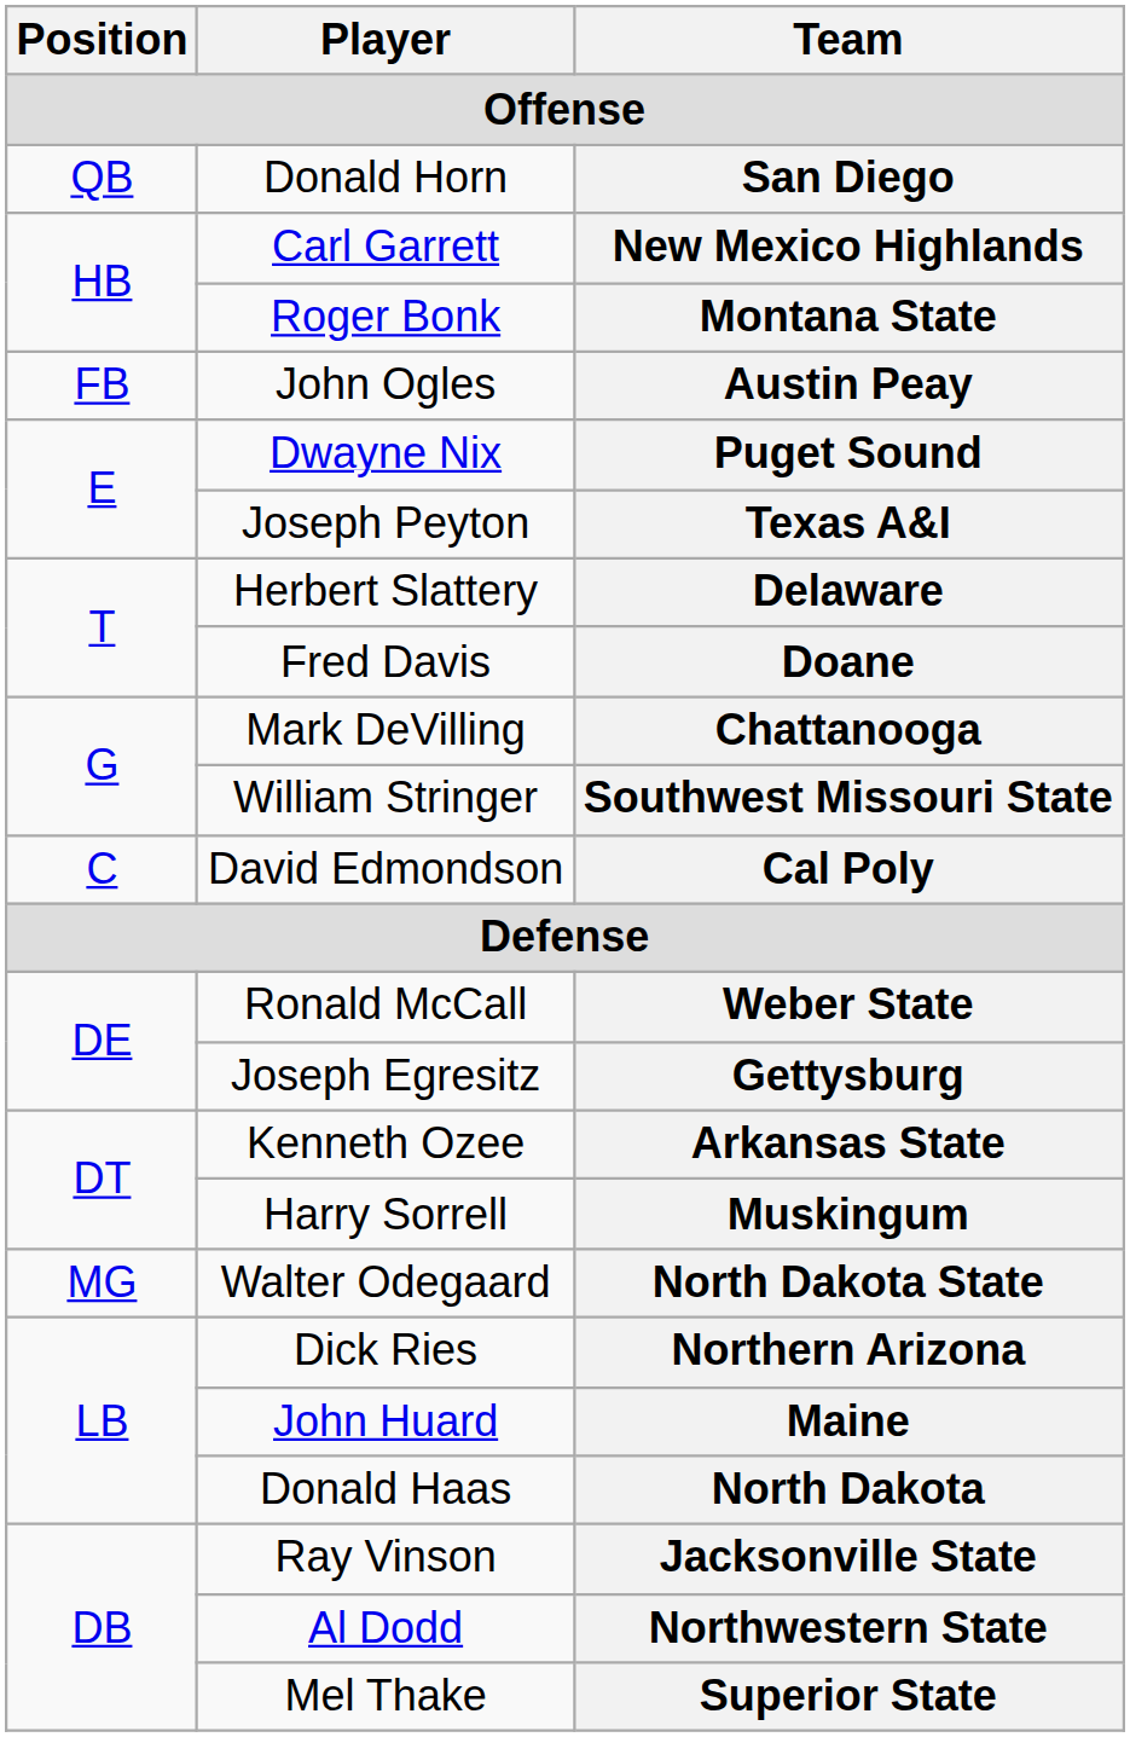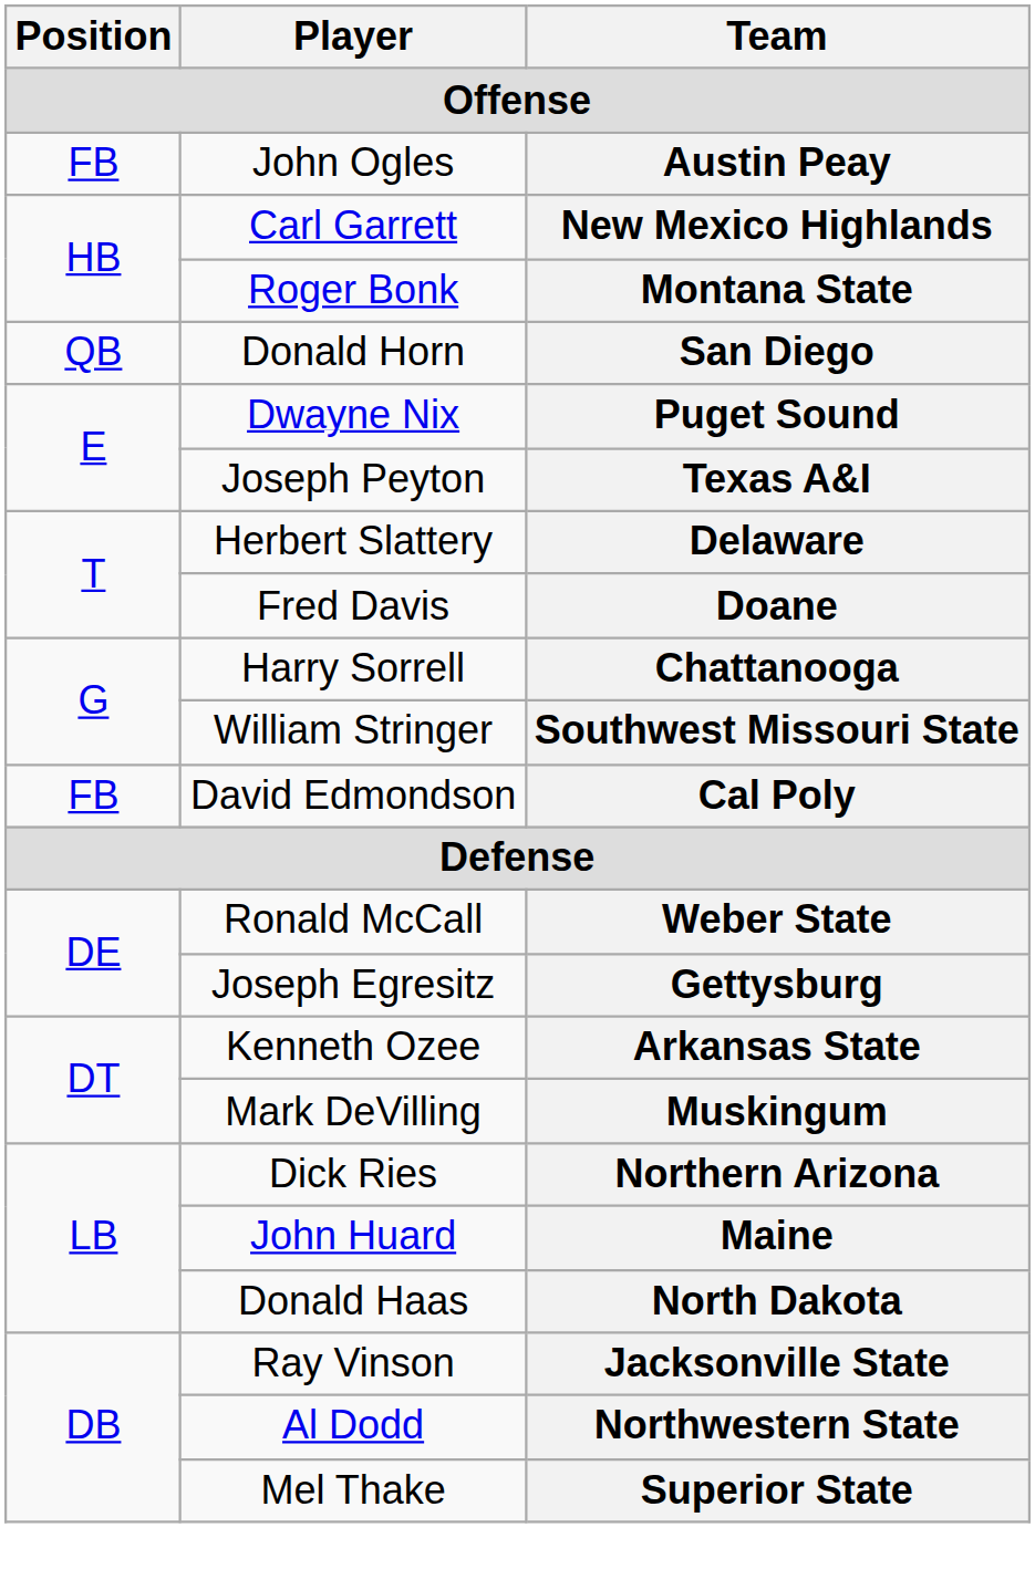rows swapped: San Diego <-> Austin Peay
Chattanooga | Player: Mark DeVilling -> Harry Sorrell
Cal Poly | Position: C -> FB
Muskingum | Player: Harry Sorrell -> Mark DeVilling
- row: MG | Walter Odegaard | North Dakota State
